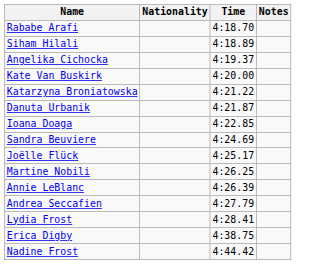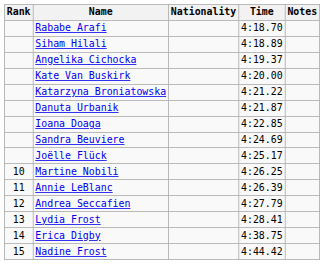+ column: Rank | 10 | 11 | 12 | 13 | 14 | 15
